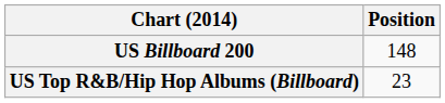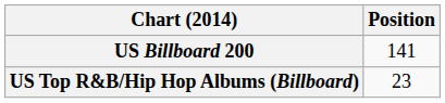US Billboard 200 | Position: 148 -> 141
